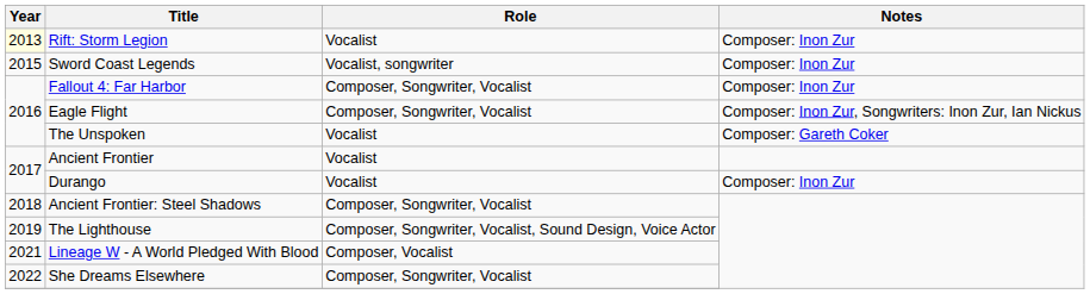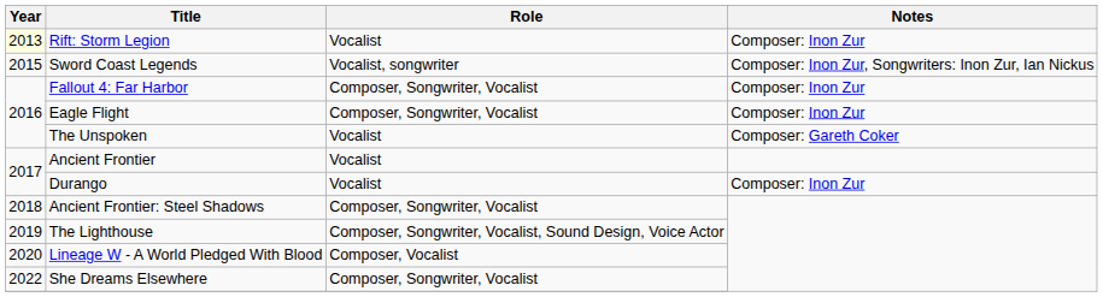Sword Coast Legends | Notes: Composer: Inon Zur -> Composer: Inon Zur, Songwriters: Inon Zur, Ian Nickus
Eagle Flight | Notes: Composer: Inon Zur, Songwriters: Inon Zur, Ian Nickus -> Composer: Inon Zur
Lineage W - A World Pledged With Blood | Year: 2021 -> 2020
